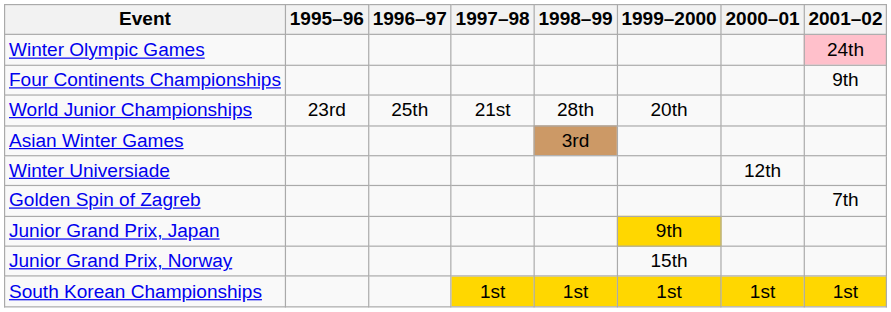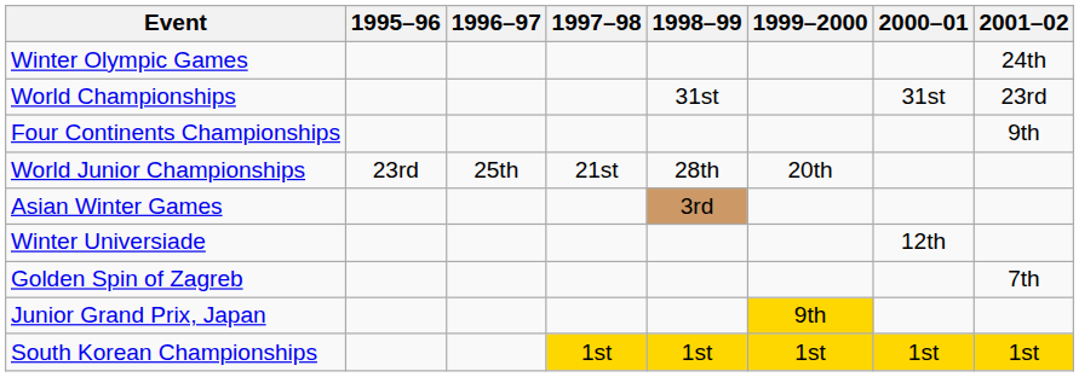Winter Olympic Games | 2001–02: pink background -> no background
+ row: World Championships | 31st | 31st | 23rd
- row: Junior Grand Prix, Norway | 15th
